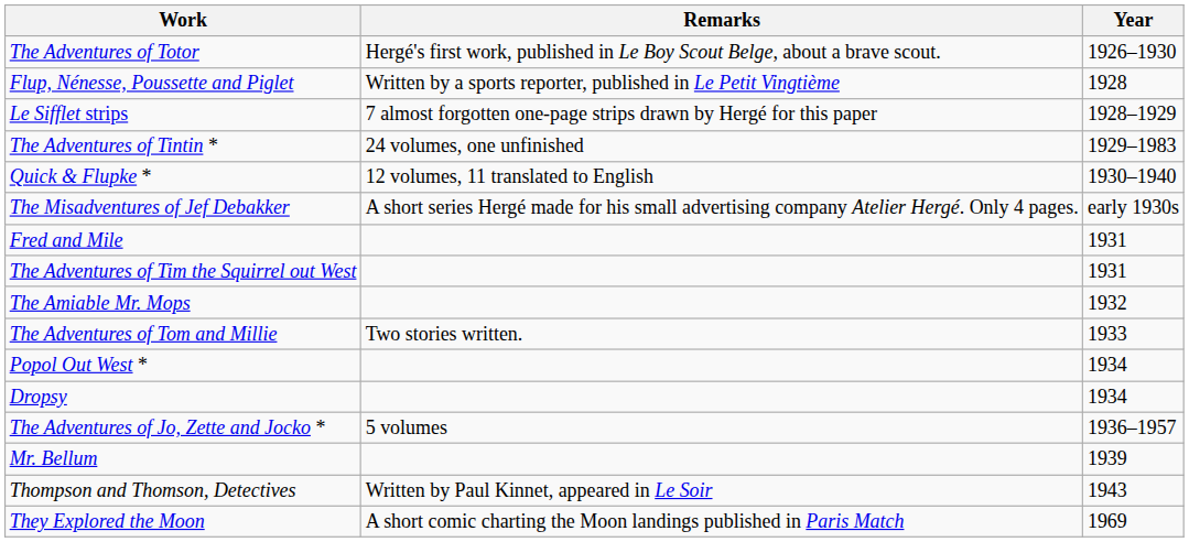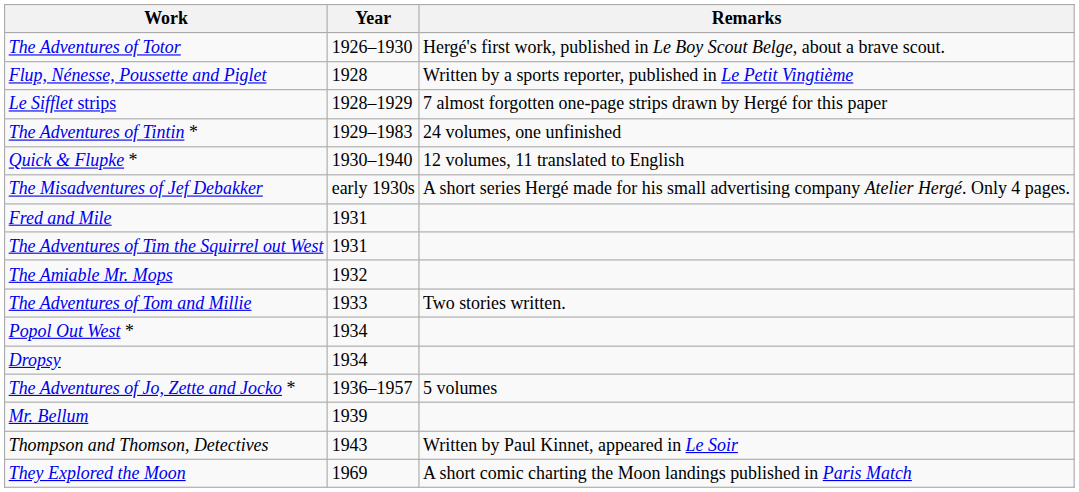columns swapped: Year <-> Remarks
